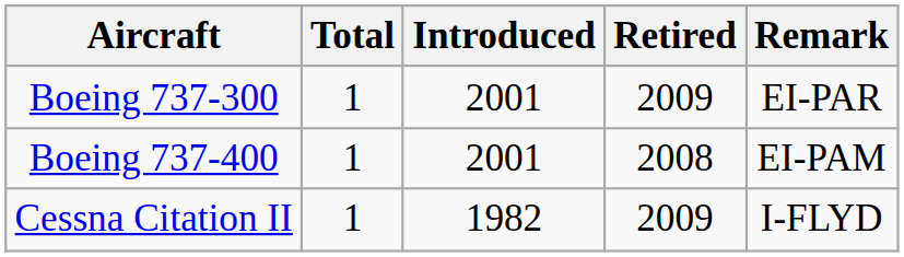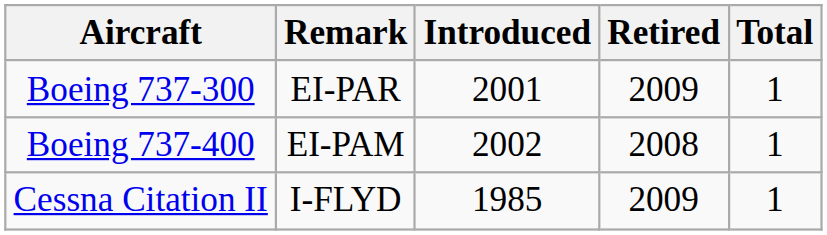columns swapped: Total <-> Remark
Boeing 737-400 | Introduced: 2001 -> 2002
Cessna Citation II | Introduced: 1982 -> 1985
